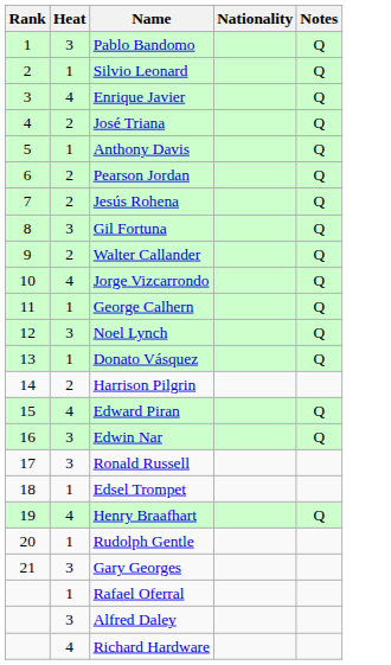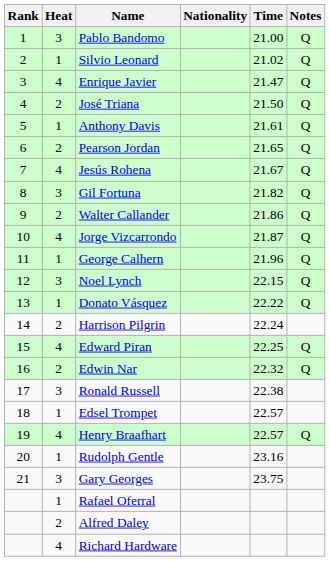+ column: Time | 21.00 | 21.02 | 21.47 | 21.50 | 21.61 | 21.65 | 21.67 | 21.82 | 21.86 | 21.87 | 21.96 | 22.15 | 22.22 | 22.24 | 22.25 | 22.32 | 22.38 | 22.57 | 22.57 | 23.16 | 23.75
Jesús Rohena | Heat: 2 -> 4
Edwin Nar | Heat: 3 -> 2
Alfred Daley | Heat: 3 -> 2
